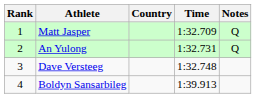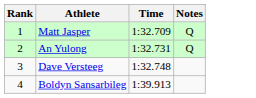- column: Country
